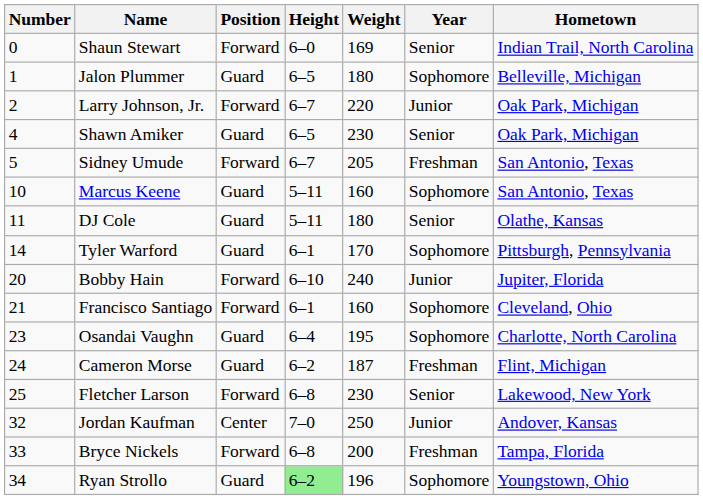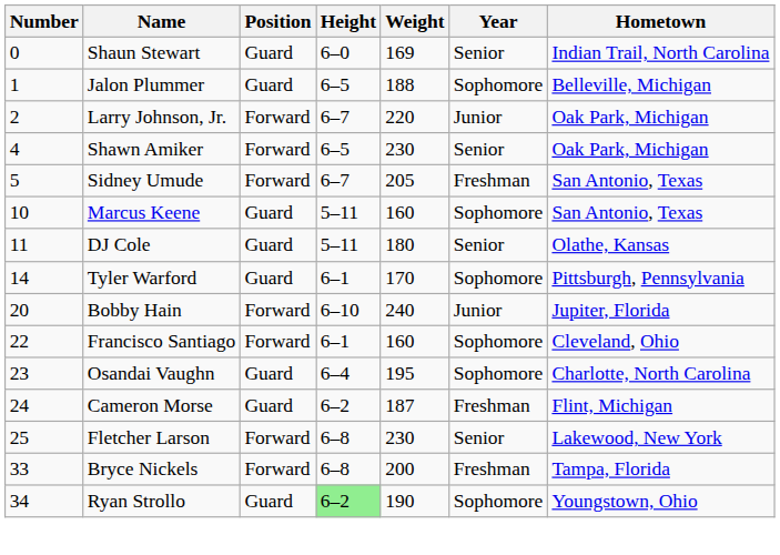Shaun Stewart | Position: Forward -> Guard
Jalon Plummer | Weight: 180 -> 188
Shawn Amiker | Position: Guard -> Forward
Francisco Santiago | Number: 21 -> 22
- row: 32 | Jordan Kaufman | Center | 7–0 | 250 | Junior | Andover, Kansas
Ryan Strollo | Weight: 196 -> 190
